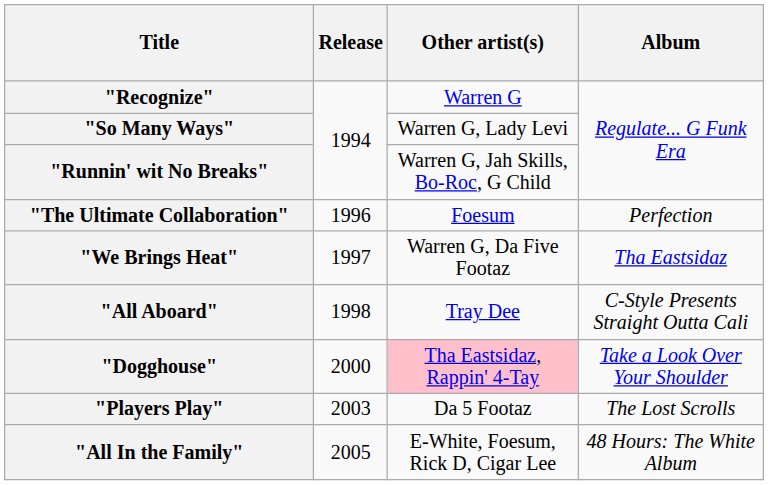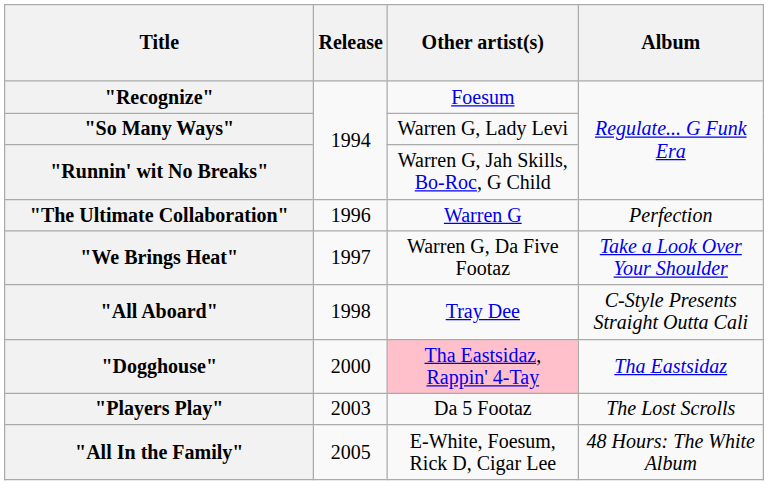"Recognize" | Other artist(s): Warren G -> Foesum
"The Ultimate Collaboration" | Other artist(s): Foesum -> Warren G
"We Brings Heat" | Album: Tha Eastsidaz -> Take a Look Over Your Shoulder
"Dogghouse" | Album: Take a Look Over Your Shoulder -> Tha Eastsidaz
